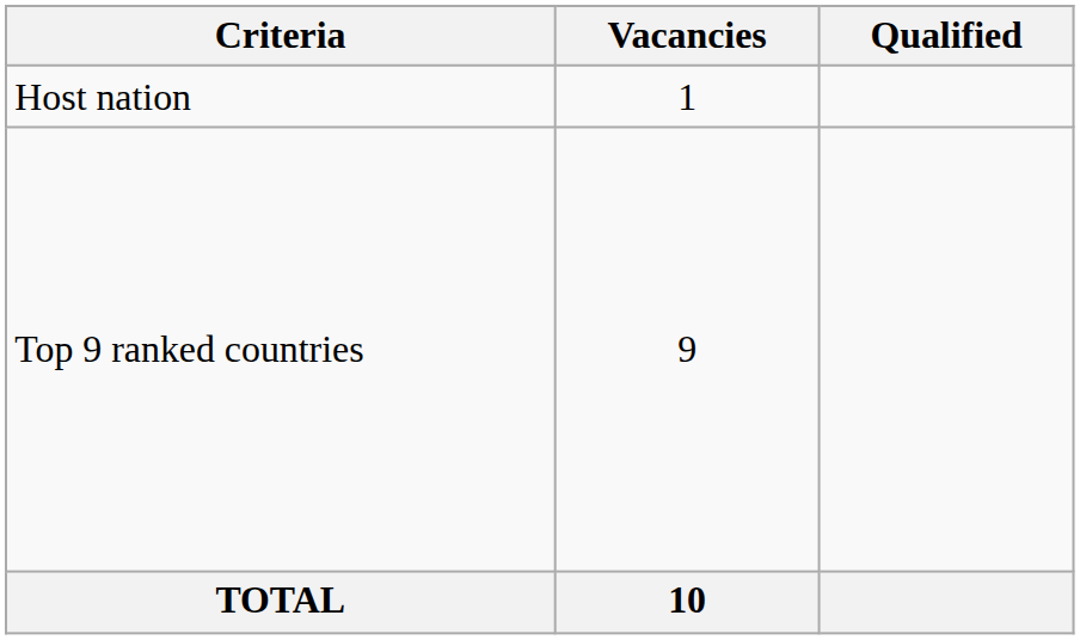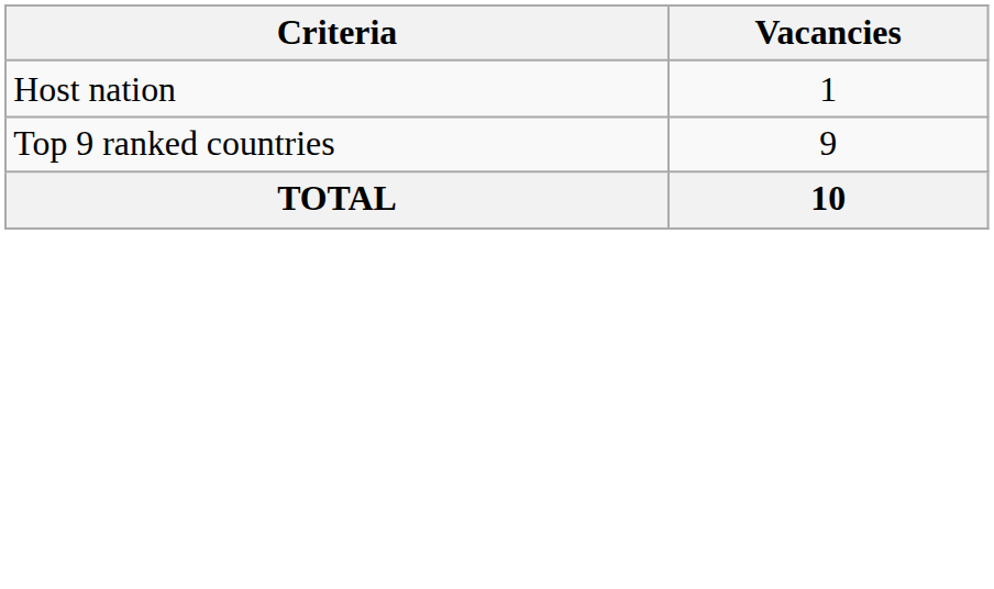- column: Qualified
